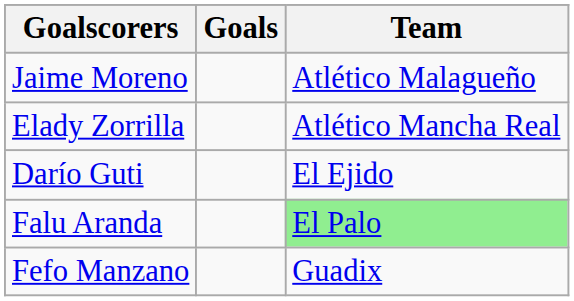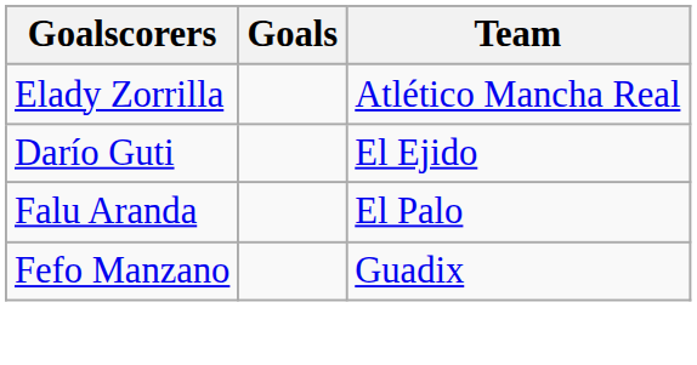- row: Jaime Moreno | Atlético Malagueño
Falu Aranda | Team: lightgreen background -> no background
